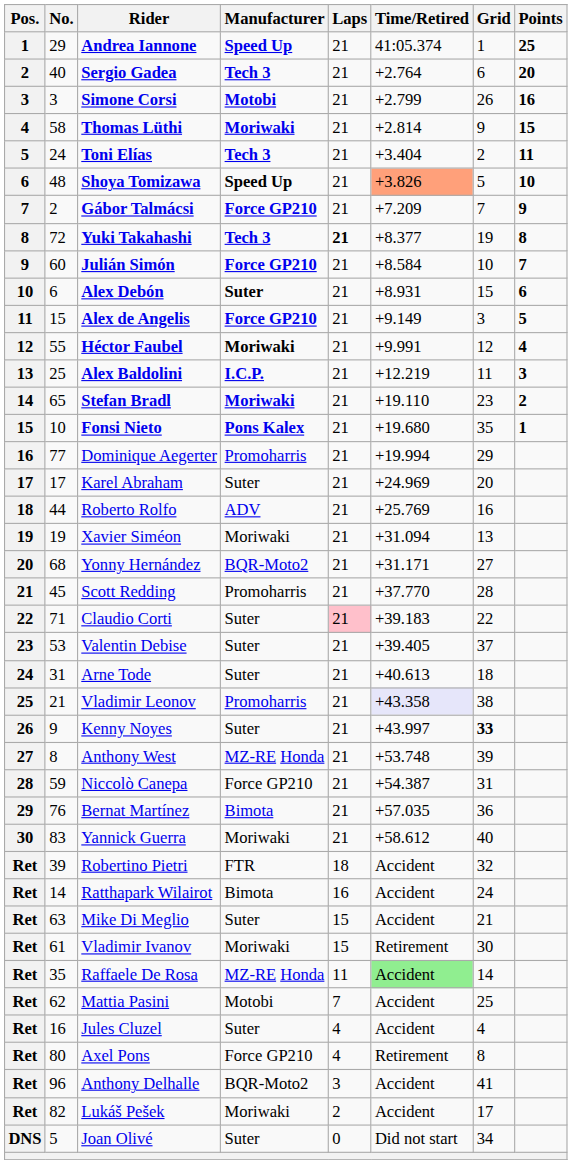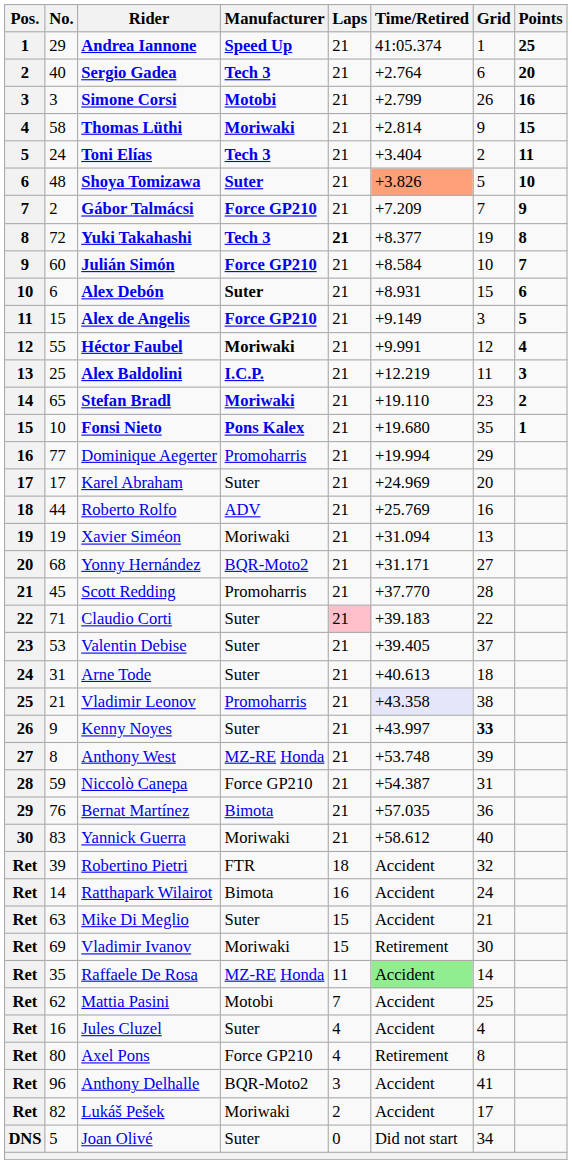Shoya Tomizawa | Manufacturer: Speed Up -> Suter
Vladimir Ivanov | No.: 61 -> 69
